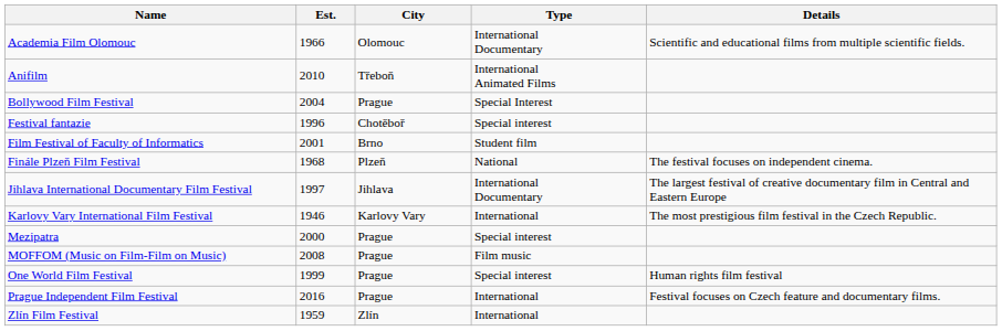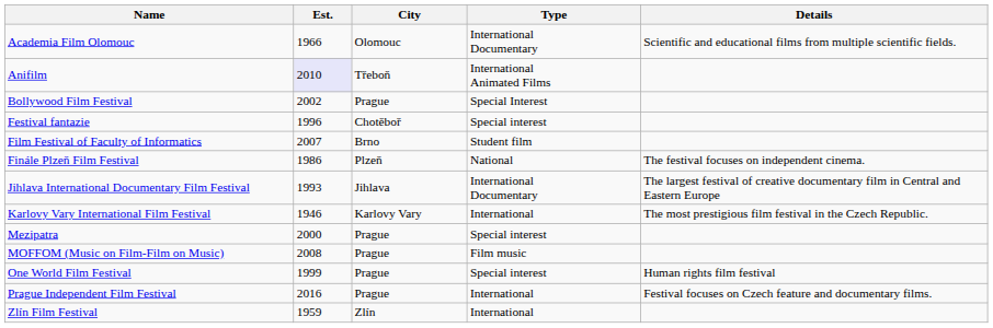Anifilm | Est.: no background -> lavender background
Bollywood Film Festival | Est.: 2004 -> 2002
Film Festival of Faculty of Informatics | Est.: 2001 -> 2007
Finále Plzeň Film Festival | Est.: 1968 -> 1986
Jihlava International Documentary Film Festival | Est.: 1997 -> 1993
